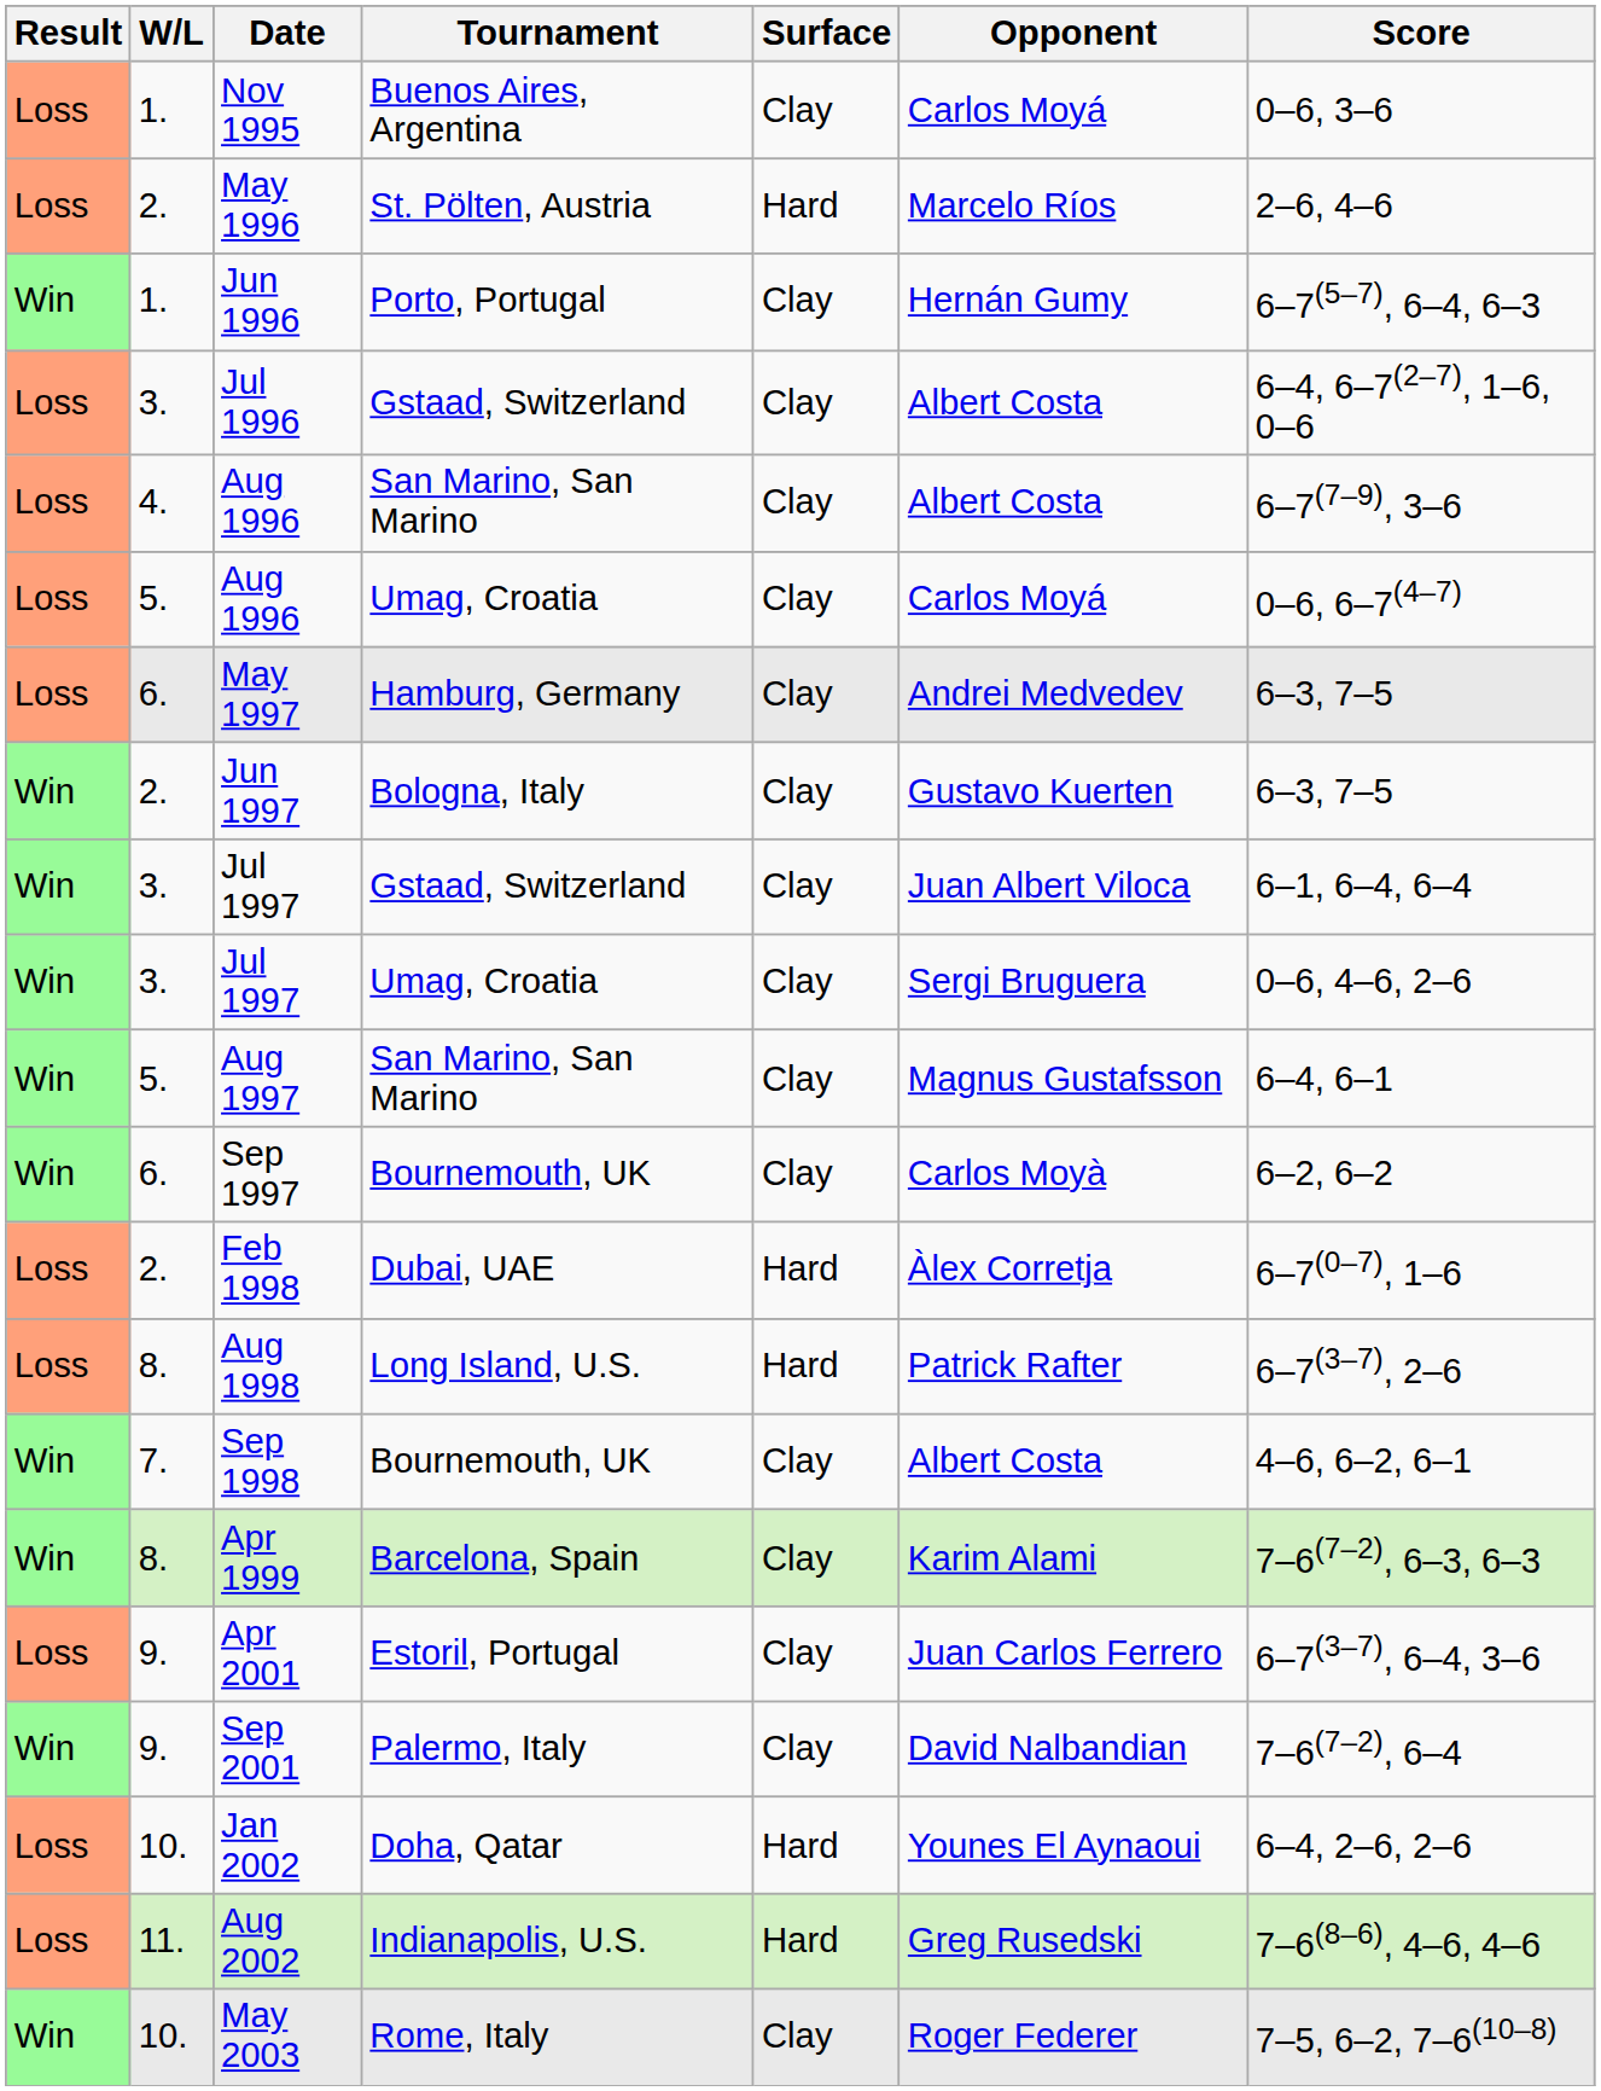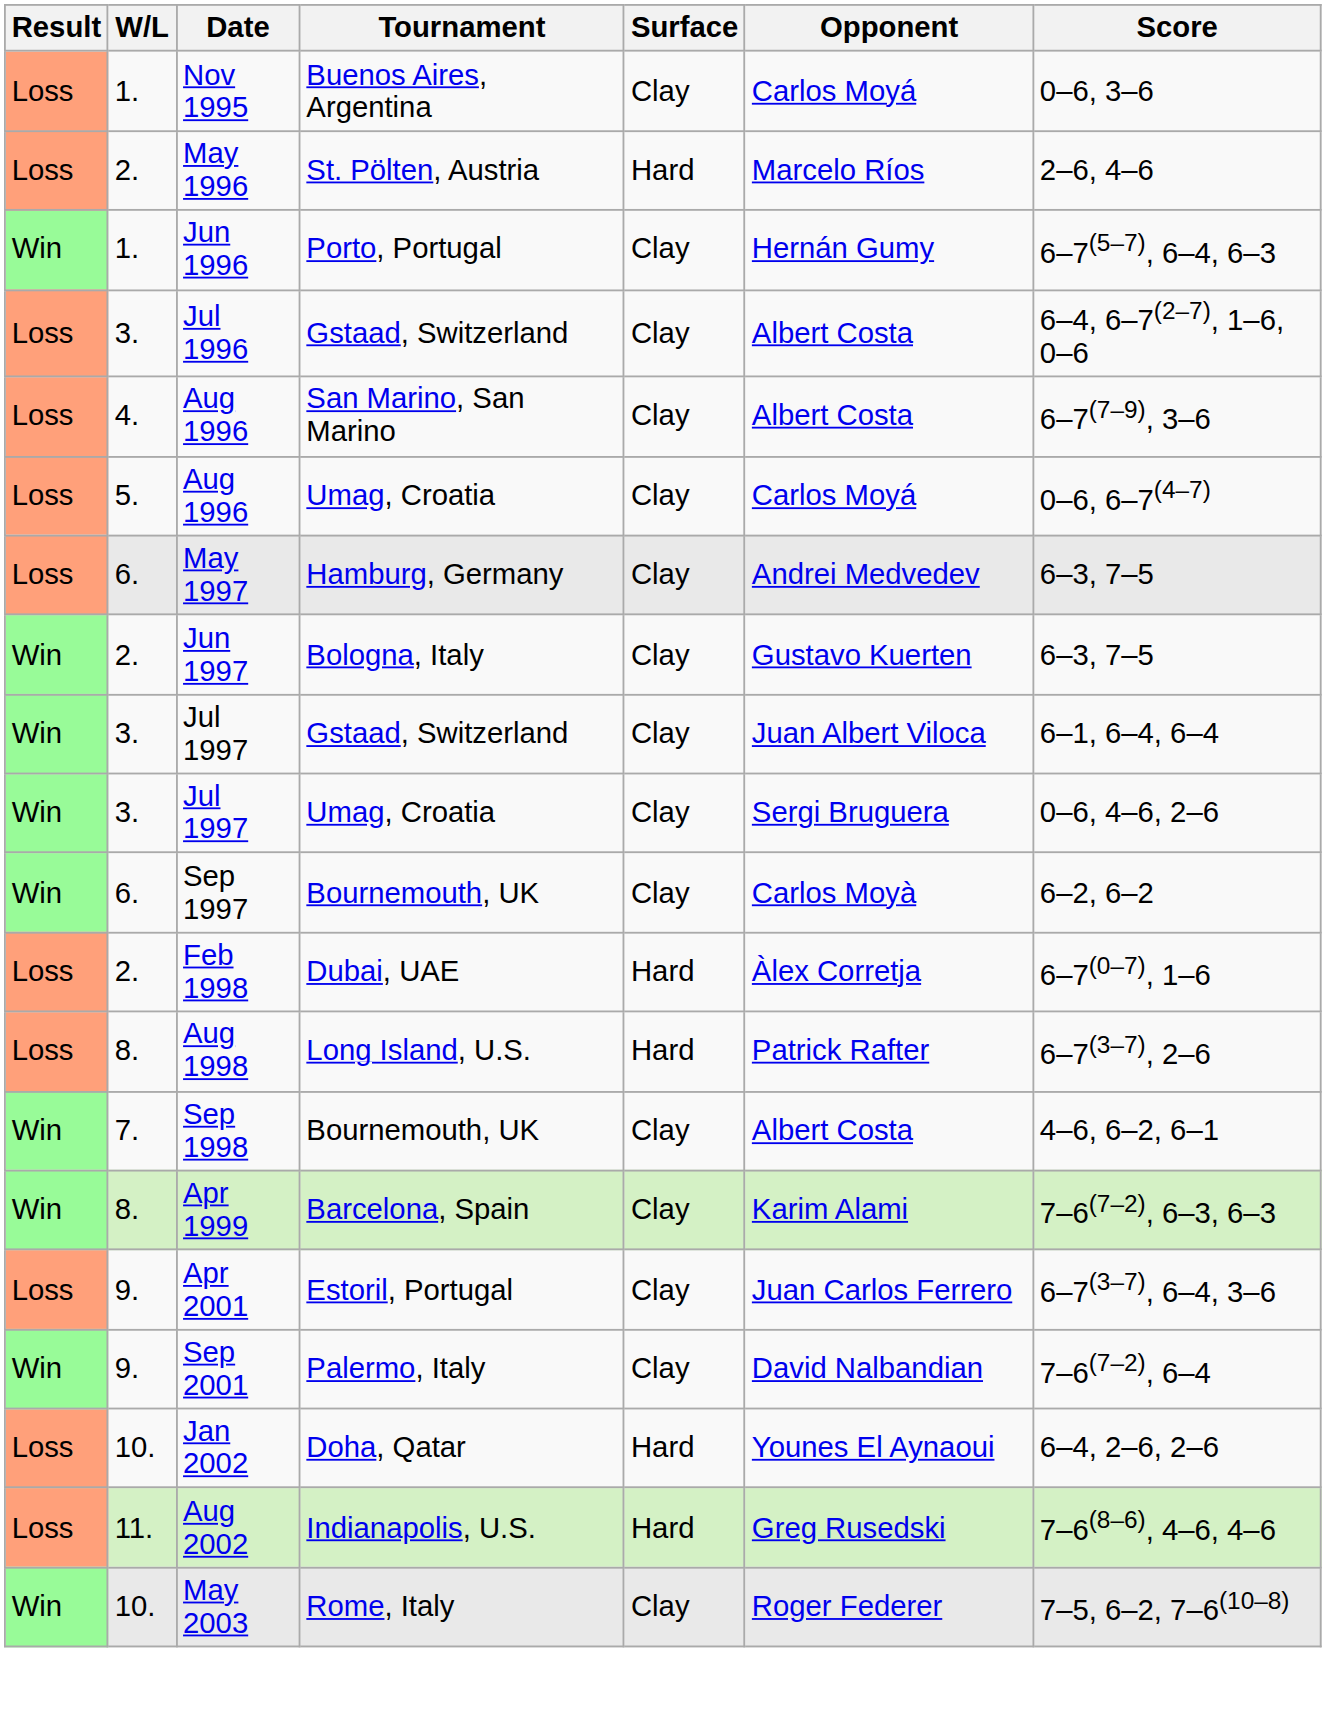- row: Win | 5. | Aug 1997 | San Marino, San Marino | Clay | Magnus Gustafsson | 6–4, 6–1
